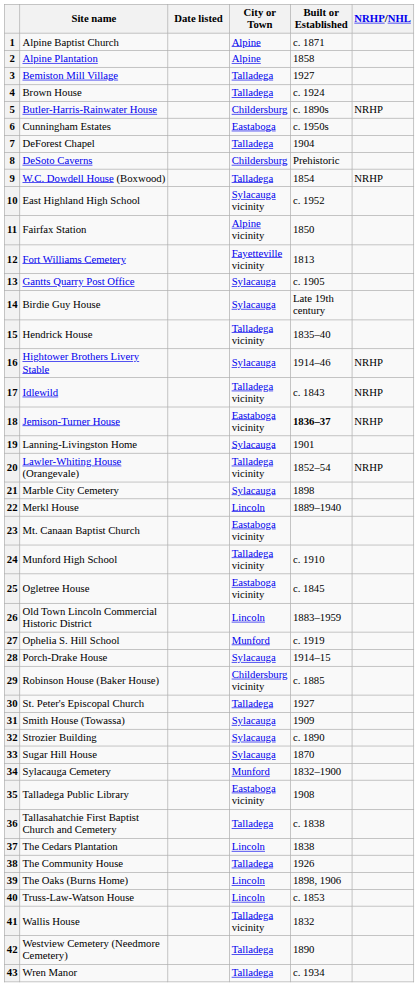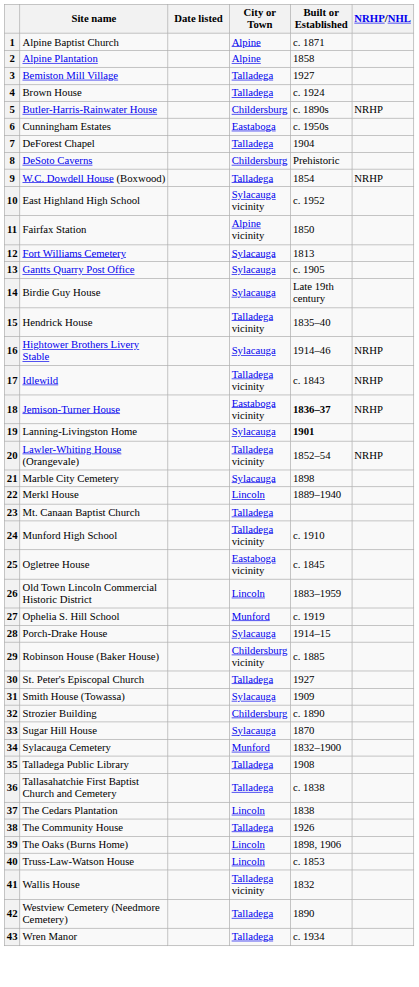12 | City or Town: Fayetteville vicinity -> Sylacauga
19 | Built or Established: normal -> bold
23 | City or Town: Eastaboga vicinity -> Talladega
32 | City or Town: Sylacauga -> Childersburg
35 | City or Town: Eastaboga vicinity -> Talladega
